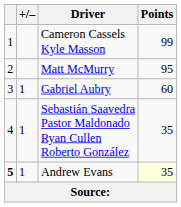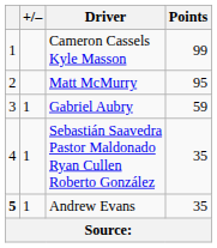Gabriel Aubry | Points: 60 -> 59
Andrew Evans | Points: lightyellow background -> no background
